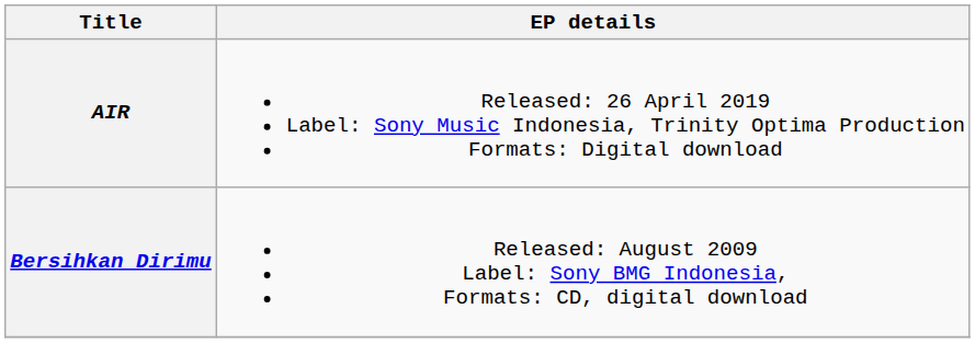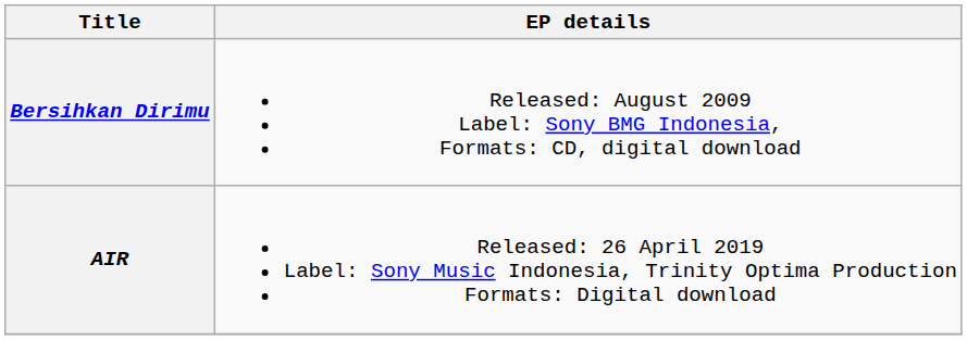rows swapped: Bersihkan Dirimu <-> AIR
